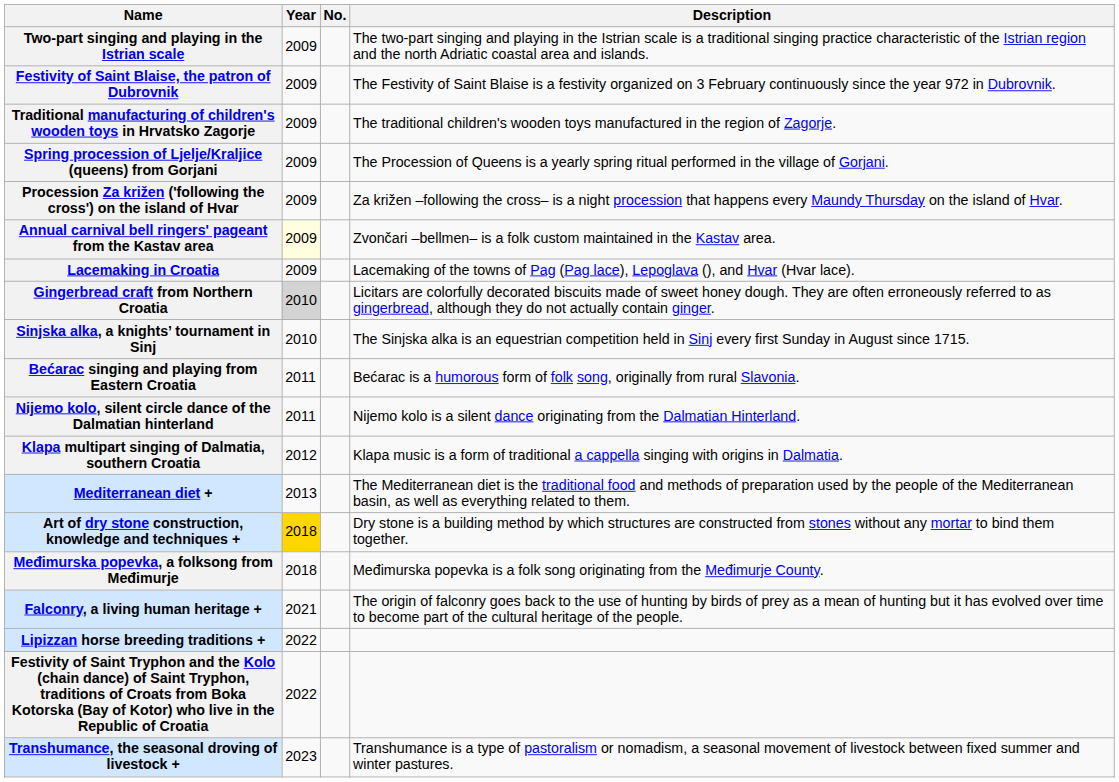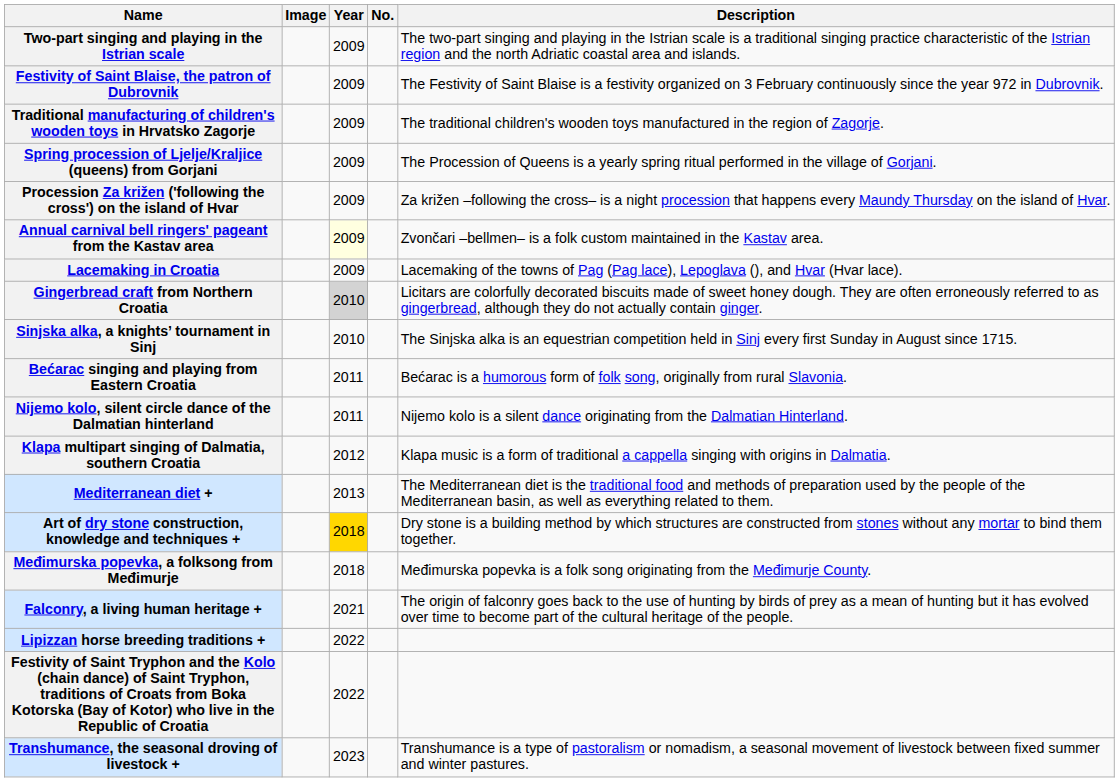+ column: Image
